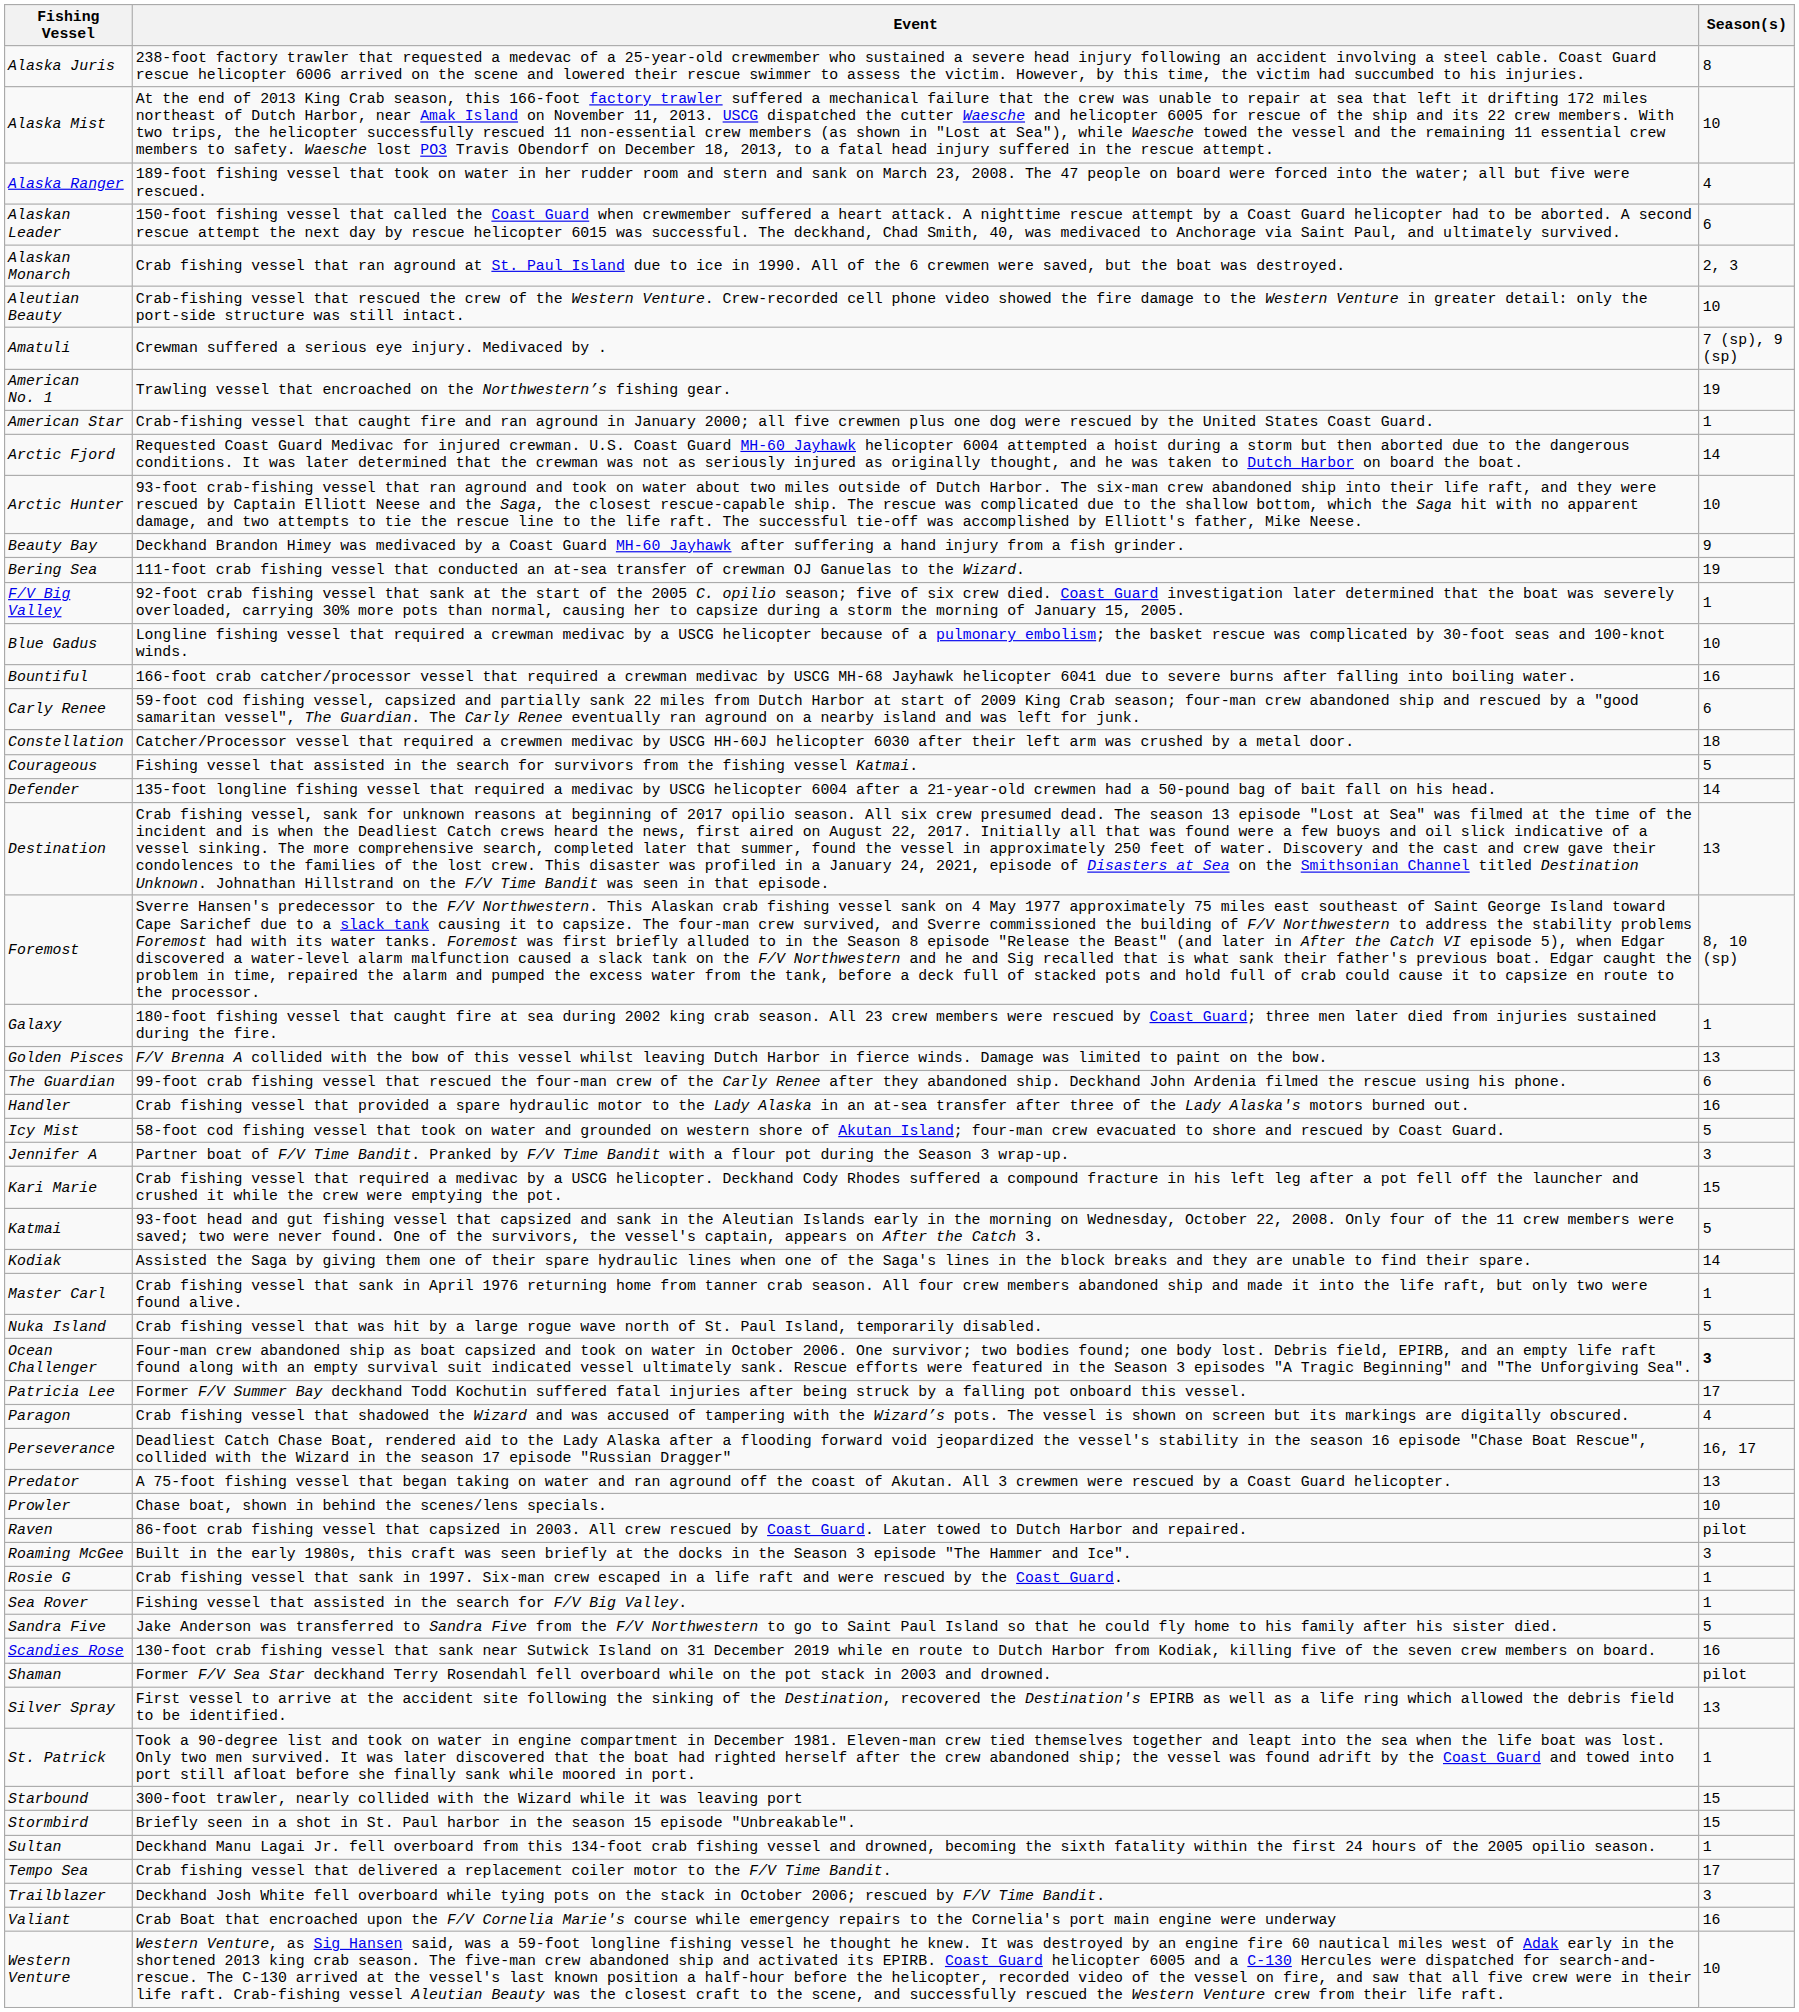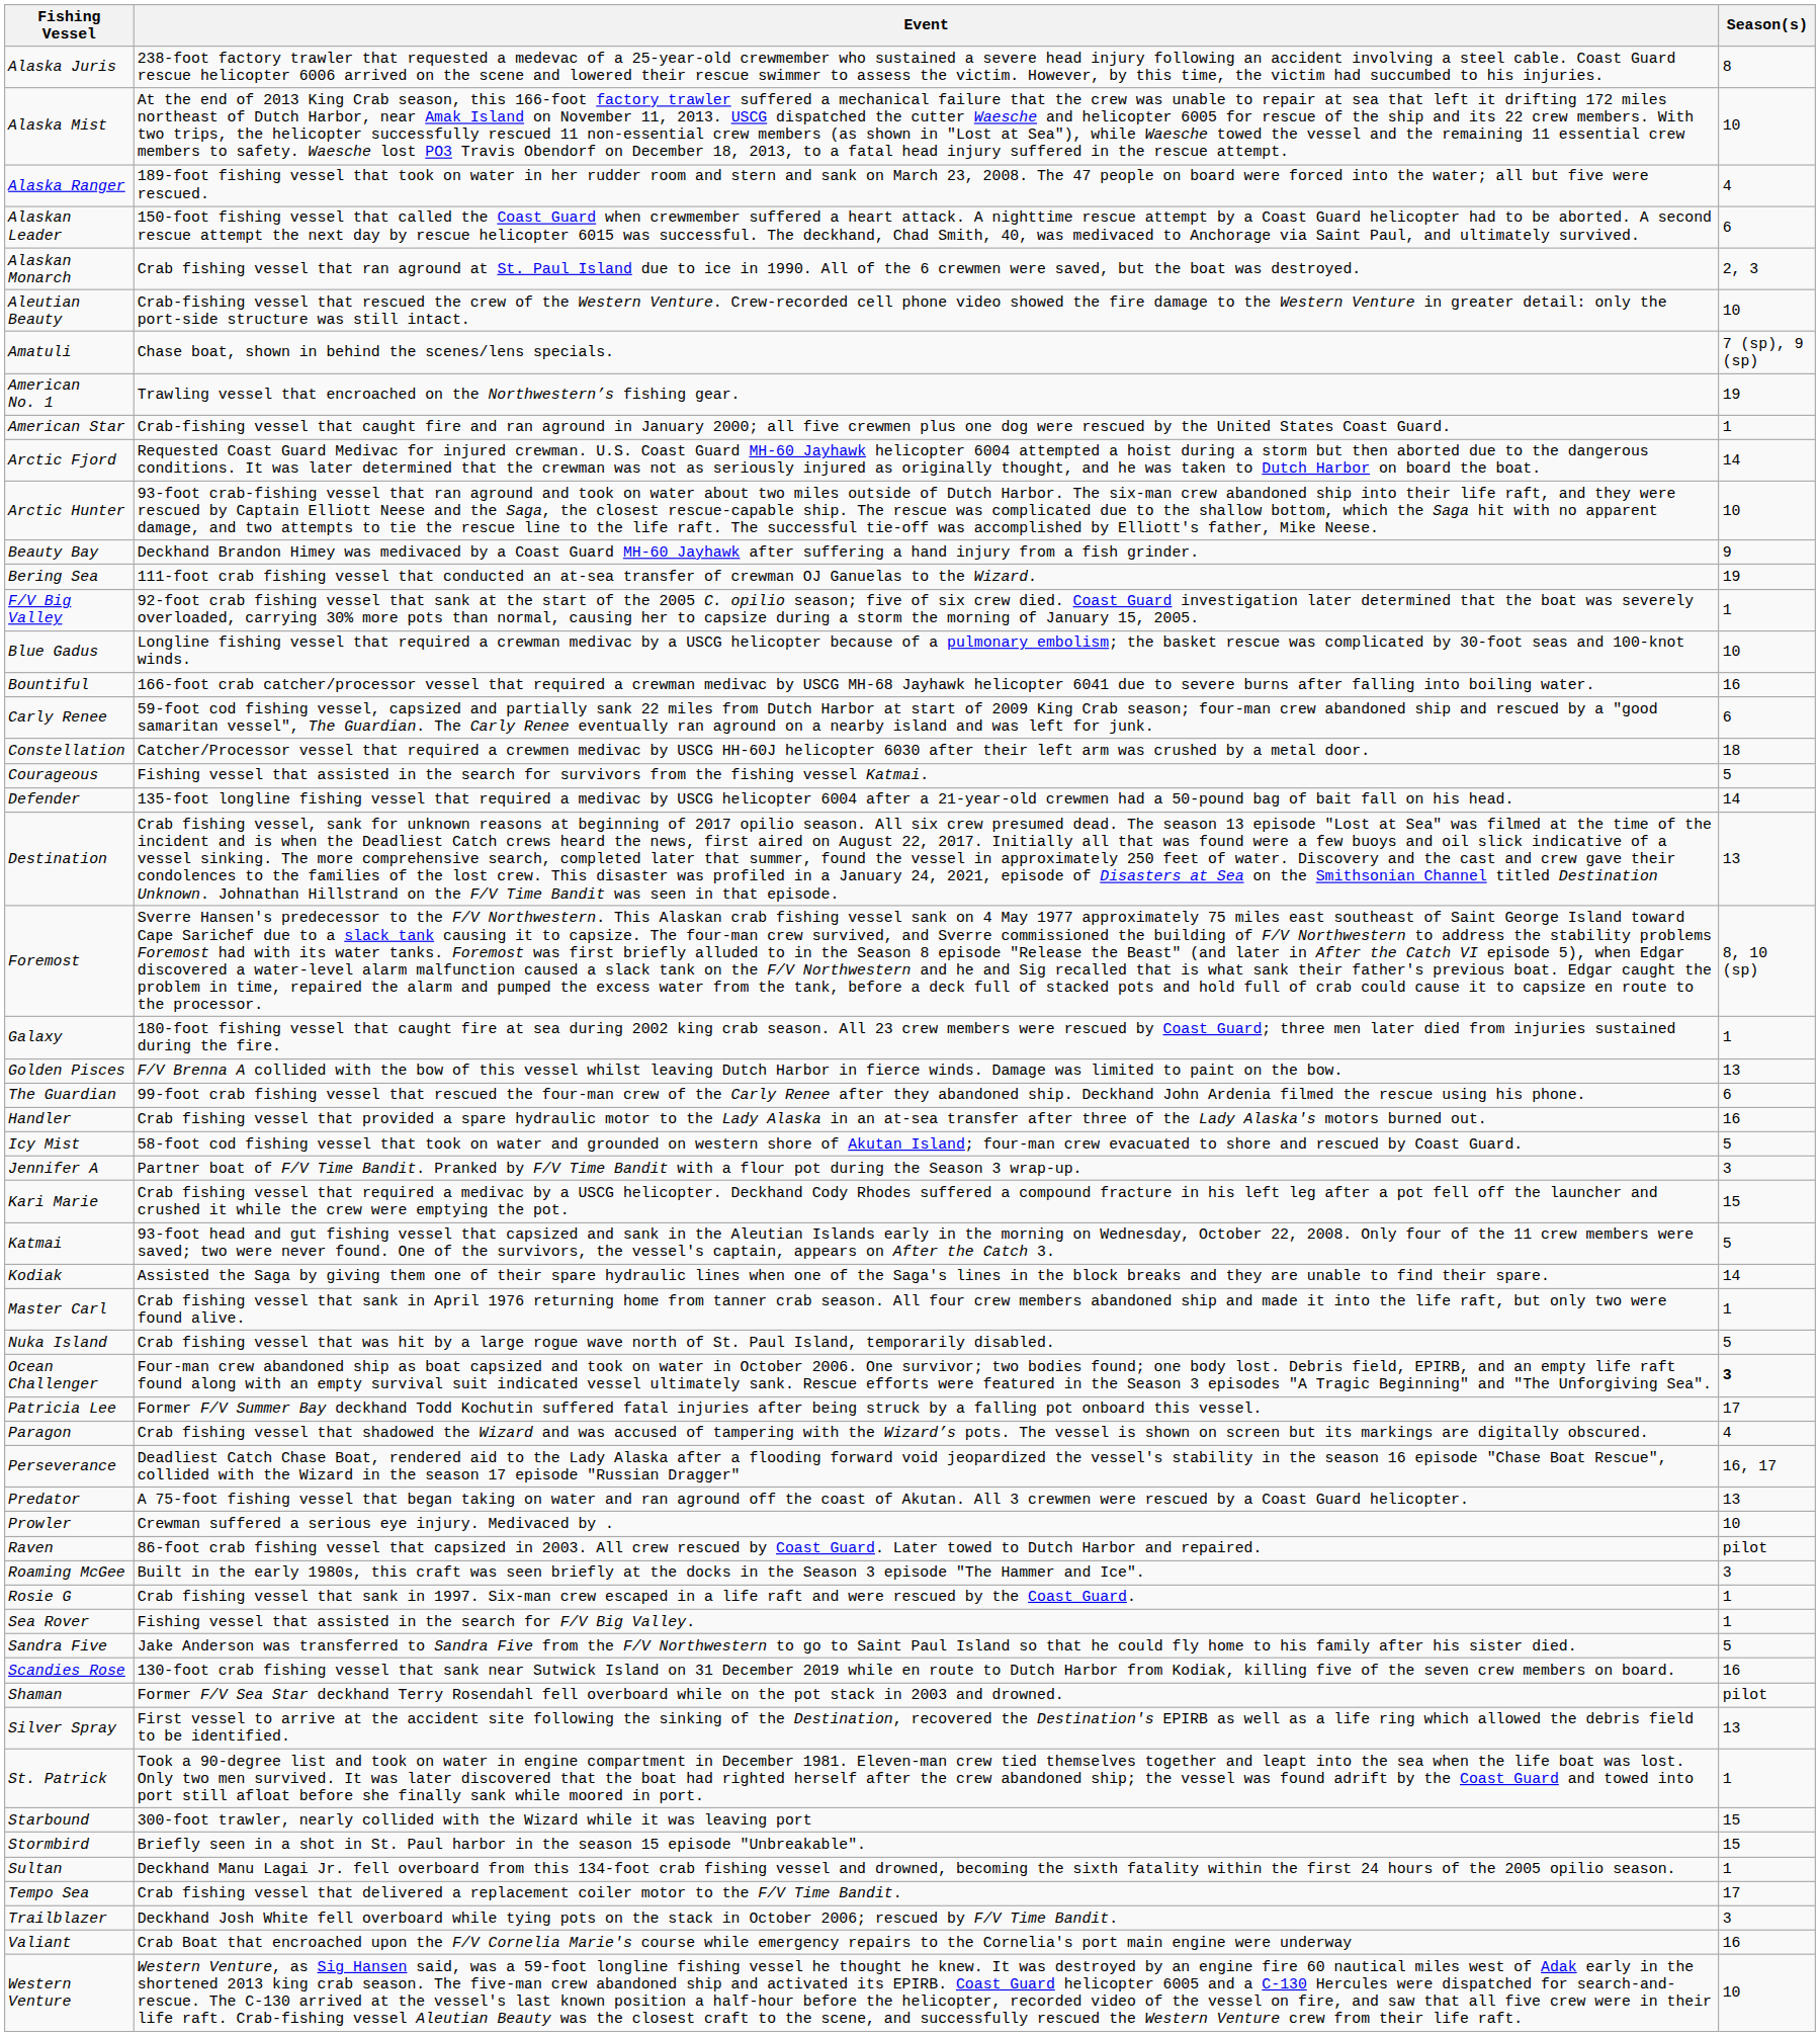Amatuli | Event: Crewman suffered a serious eye injury. Medivaced by . -> Chase boat, shown in behind the scenes/lens specials.
Prowler | Event: Chase boat, shown in behind the scenes/lens specials. -> Crewman suffered a serious eye injury. Medivaced by .
